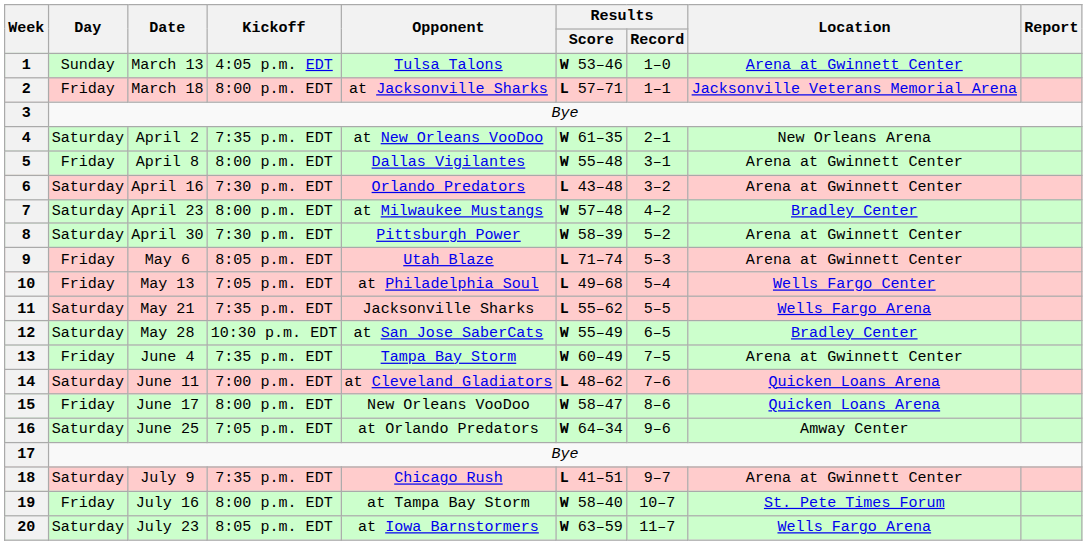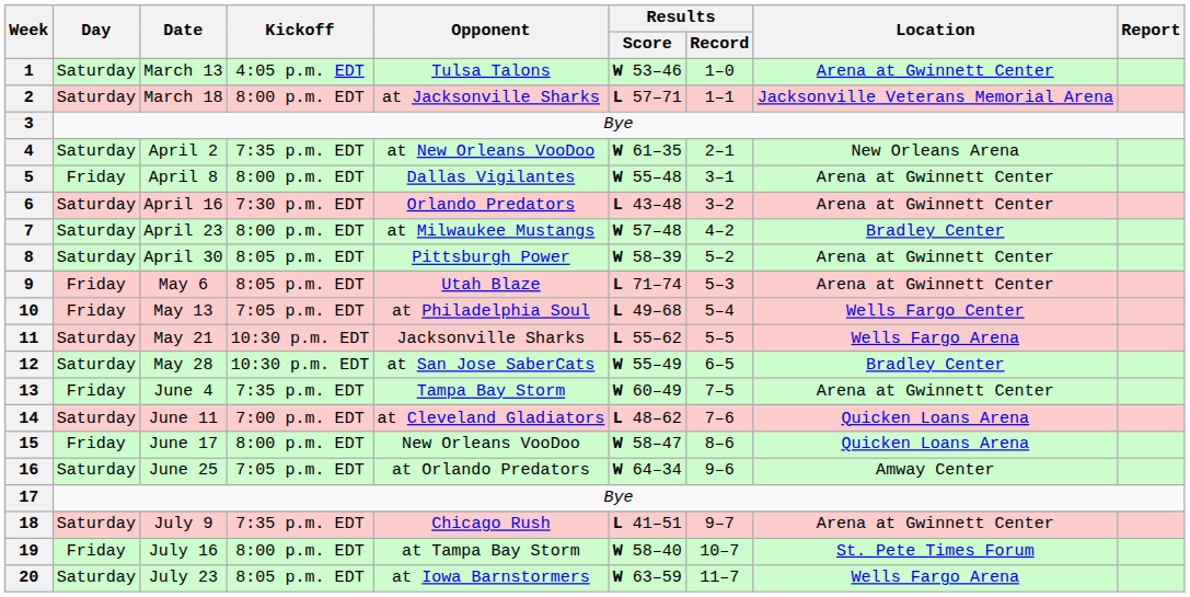1 | Day: Sunday -> Saturday
2 | Day: Friday -> Saturday
8 | Kickoff: 7:30 p.m. EDT -> 8:05 p.m. EDT
11 | Kickoff: 7:35 p.m. EDT -> 10:30 p.m. EDT
